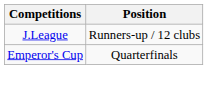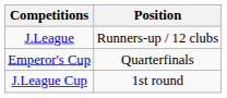+ row: J.League Cup | 1st round
